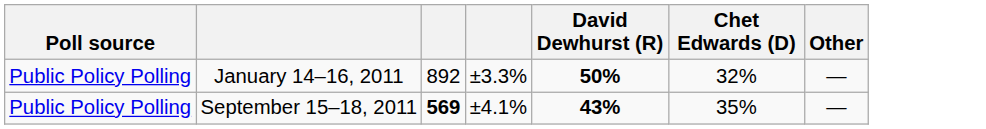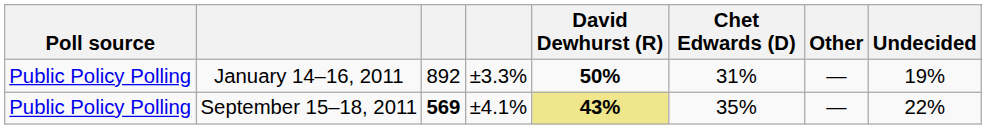+ column: Undecided | 19% | 22%
January 14–16, 2011 | Chet Edwards (D): 32% -> 31%
September 15–18, 2011 | David Dewhurst (R): no background -> khaki background
